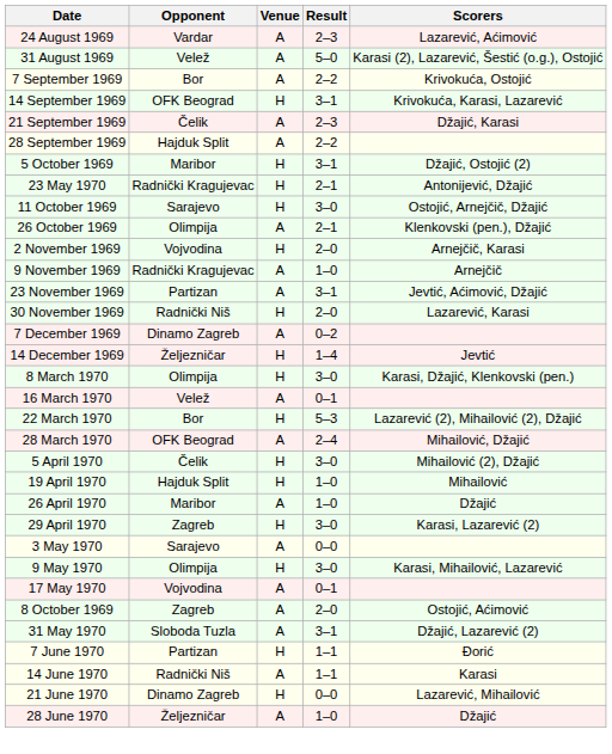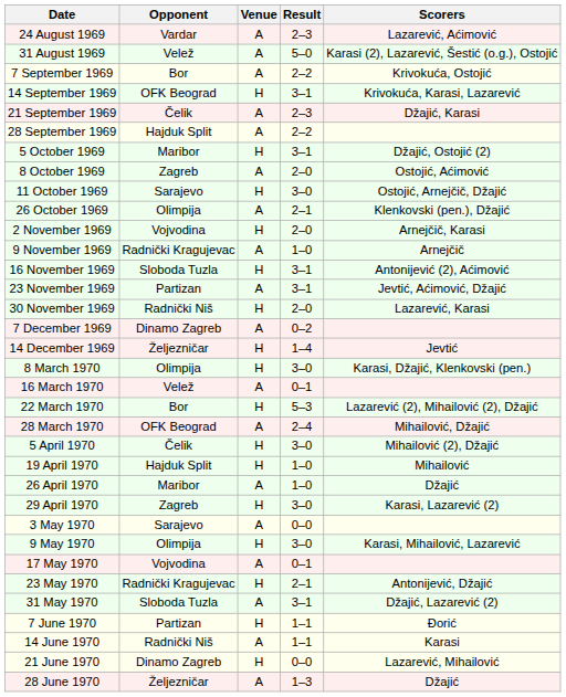rows swapped: 8 October 1969 <-> 23 May 1970
+ row: 16 November 1969 | Sloboda Tuzla | H | 3–1 | Antonijević (2), Aćimović
28 June 1970 | Result: 1–0 -> 1–3
